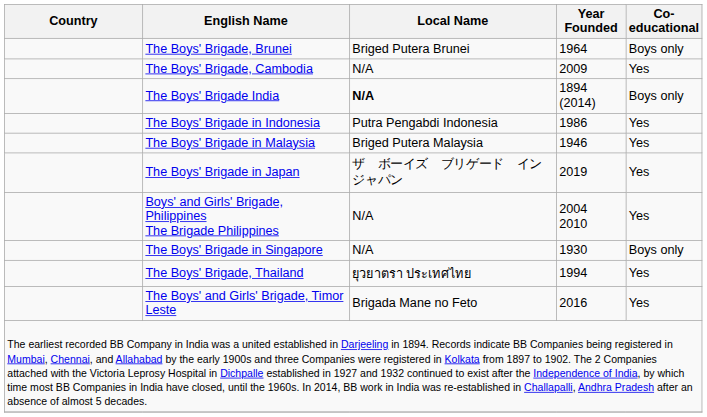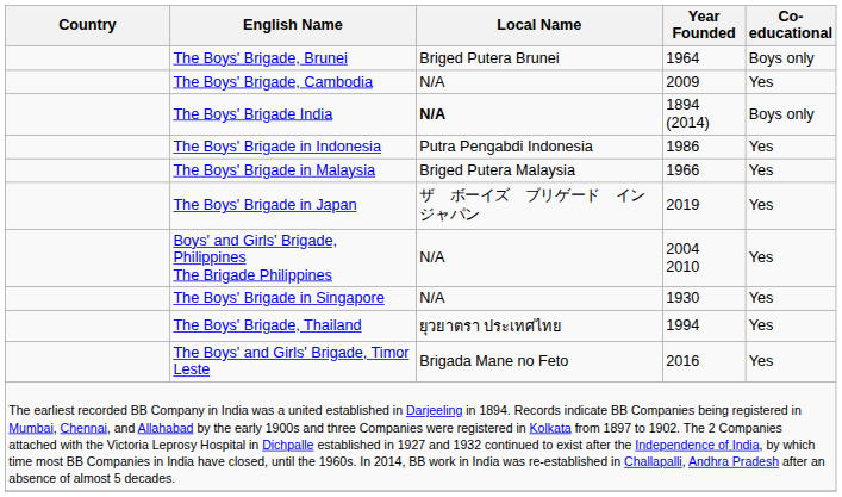The Boys' Brigade in Malaysia | Year Founded: 1946 -> 1966
The Boys' Brigade in Singapore | Co-educational: Boys only -> Yes
